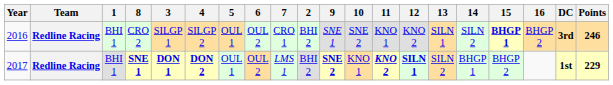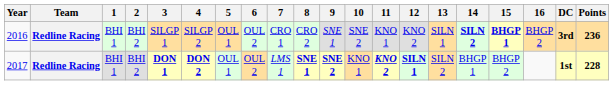columns swapped: 2 <-> 8
2016 | 14: normal -> bold
2016 | Points: 246 -> 236
2017 | Points: 229 -> 228
